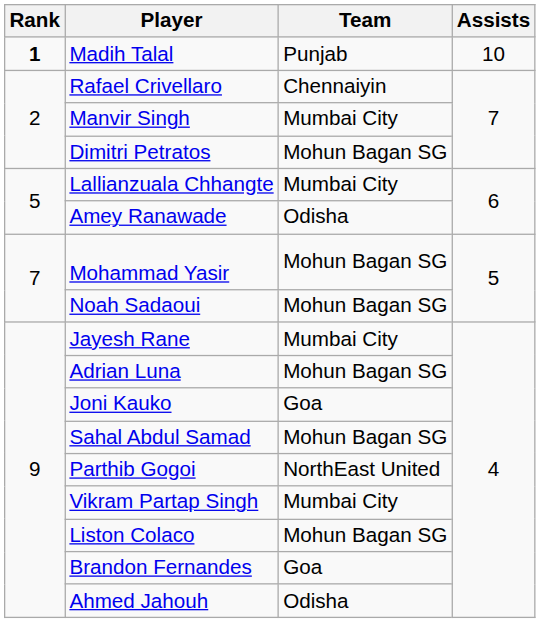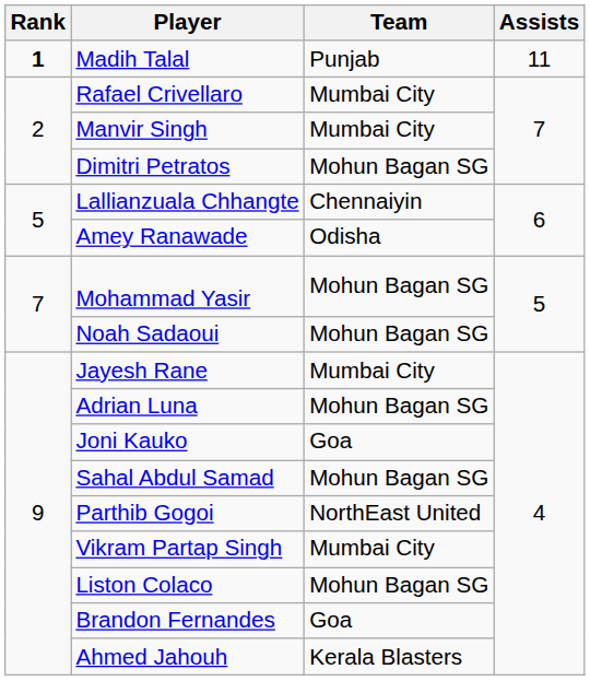Madih Talal | Assists: 10 -> 11
Rafael Crivellaro | Team: Chennaiyin -> Mumbai City
Lallianzuala Chhangte | Team: Mumbai City -> Chennaiyin
Ahmed Jahouh | Team: Odisha -> Kerala Blasters
